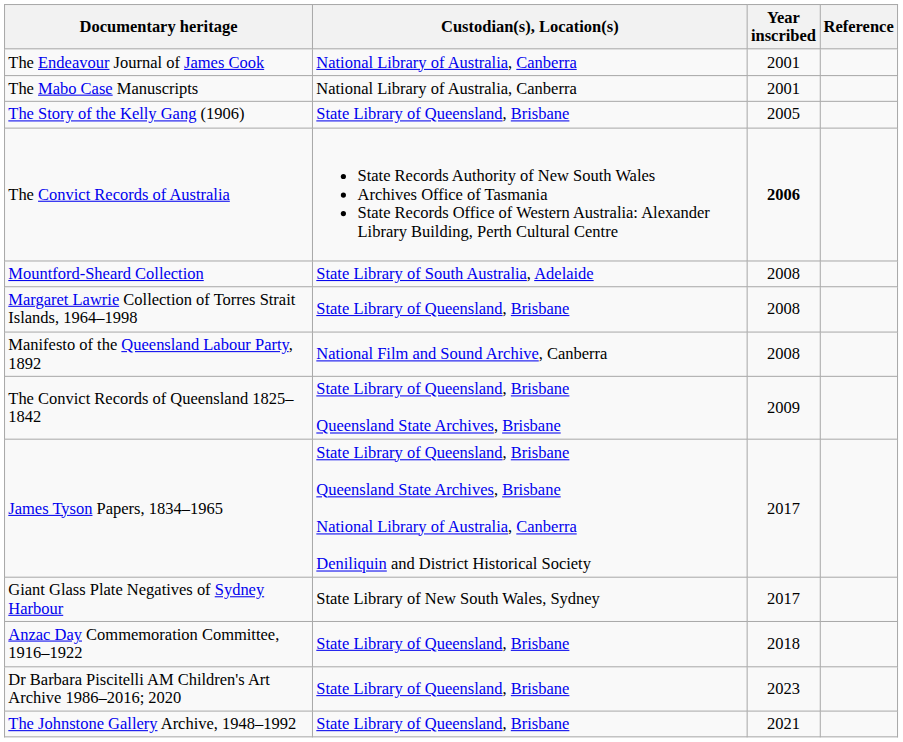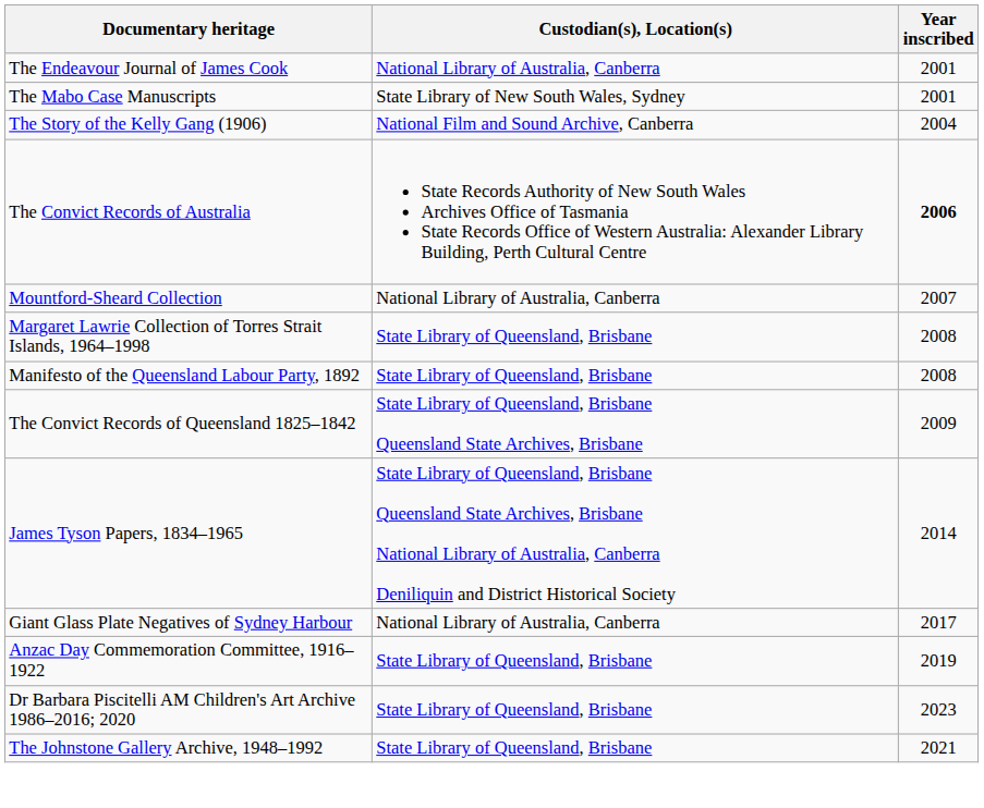- column: Reference
The Mabo Case Manuscripts | Custodian(s), Location(s): National Library of Australia, Canberra -> State Library of New South Wales, Sydney
The Story of the Kelly Gang (1906) | Custodian(s), Location(s): State Library of Queensland, Brisbane -> National Film and Sound Archive, Canberra
The Story of the Kelly Gang (1906) | Year inscribed: 2005 -> 2004
Mountford-Sheard Collection | Custodian(s), Location(s): State Library of South Australia, Adelaide -> National Library of Australia, Canberra
Mountford-Sheard Collection | Year inscribed: 2008 -> 2007
Manifesto of the Queensland Labour Party, 1892 | Custodian(s), Location(s): National Film and Sound Archive, Canberra -> State Library of Queensland, Brisbane
James Tyson Papers, 1834–1965 | Year inscribed: 2017 -> 2014
Giant Glass Plate Negatives of Sydney Harbour | Custodian(s), Location(s): State Library of New South Wales, Sydney -> National Library of Australia, Canberra
Anzac Day Commemoration Committee, 1916–1922 | Year inscribed: 2018 -> 2019
